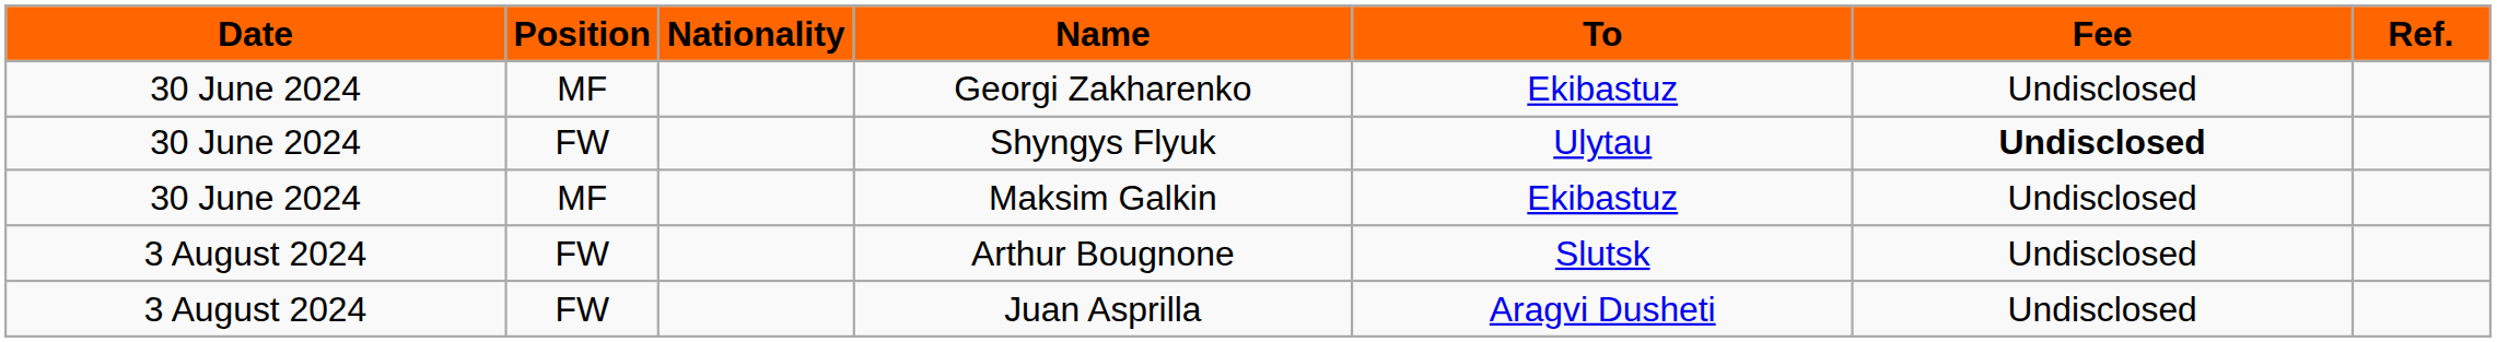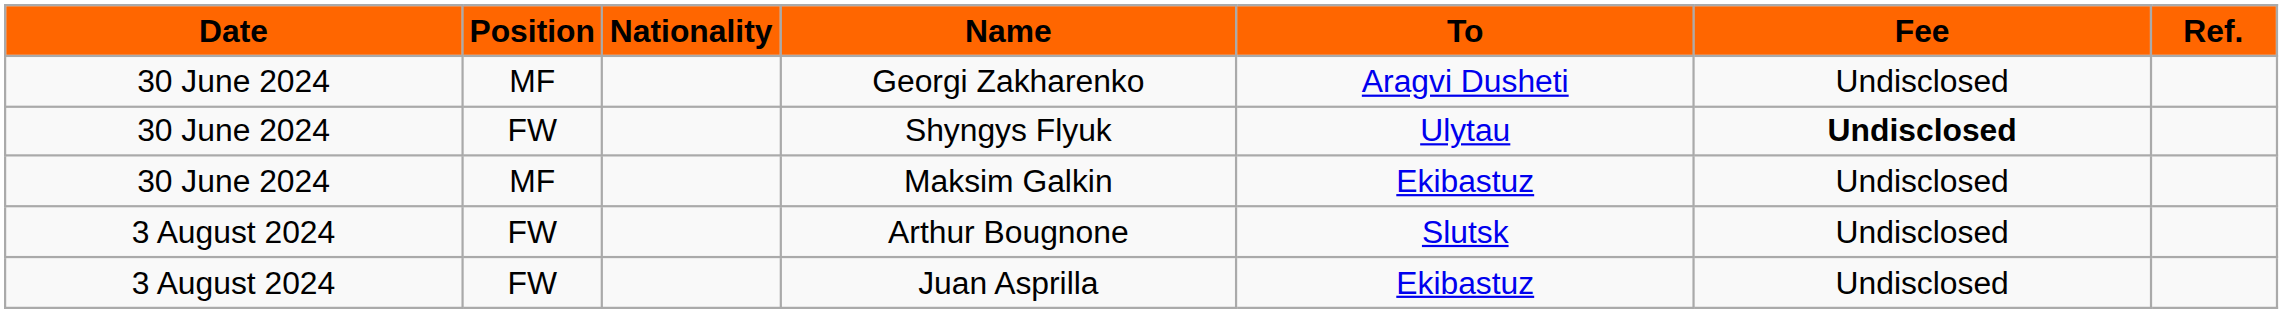Georgi Zakharenko | To: Ekibastuz -> Aragvi Dusheti
Juan Asprilla | To: Aragvi Dusheti -> Ekibastuz
